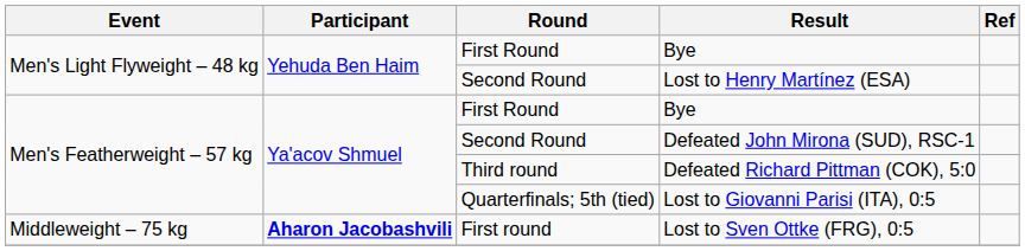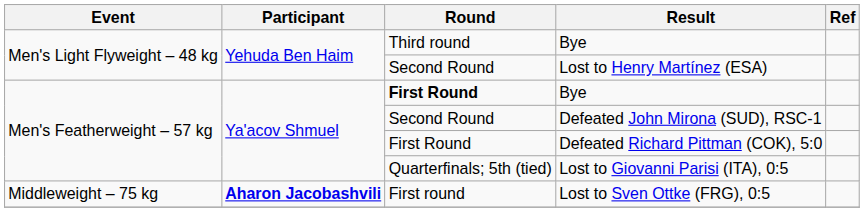Men's Light Flyweight – 48 kg / Bye | Round: First Round -> Third round
Men's Featherweight – 57 kg / Bye | Round: normal -> bold
Defeated Richard Pittman (COK), 5:0 | Round: Third round -> First Round
